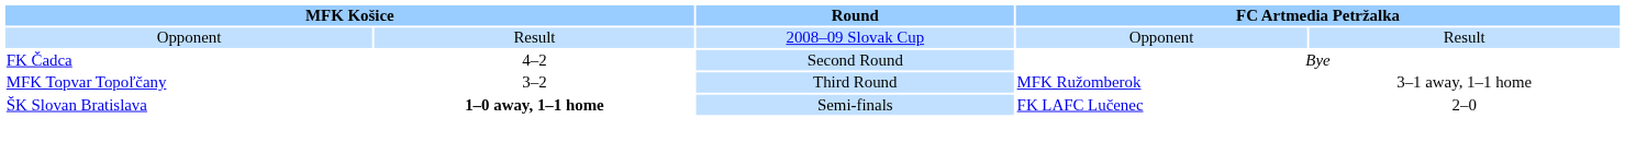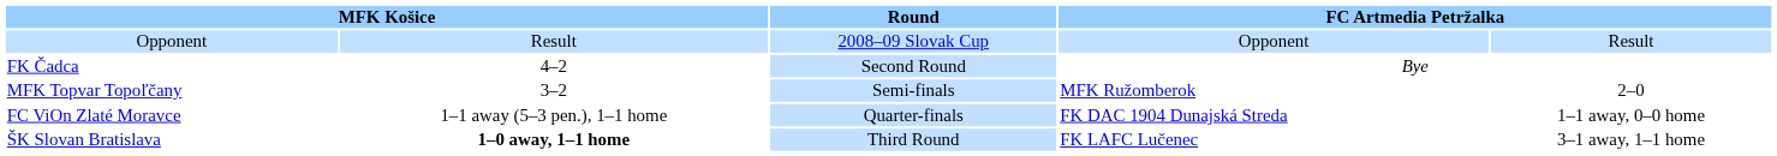MFK Topvar Topoľčany | Round: Third Round -> Semi-finals
MFK Topvar Topoľčany | column 5: 3–1 away, 1–1 home -> 2–0
+ row: FC ViOn Zlaté Moravce | 1–1 away (5–3 pen.), 1–1 home | Quarter-finals | FK DAC 1904 Dunajská Streda | 1–1 away, 0–0 home
ŠK Slovan Bratislava | Round: Semi-finals -> Third Round
ŠK Slovan Bratislava | column 5: 2–0 -> 3–1 away, 1–1 home
